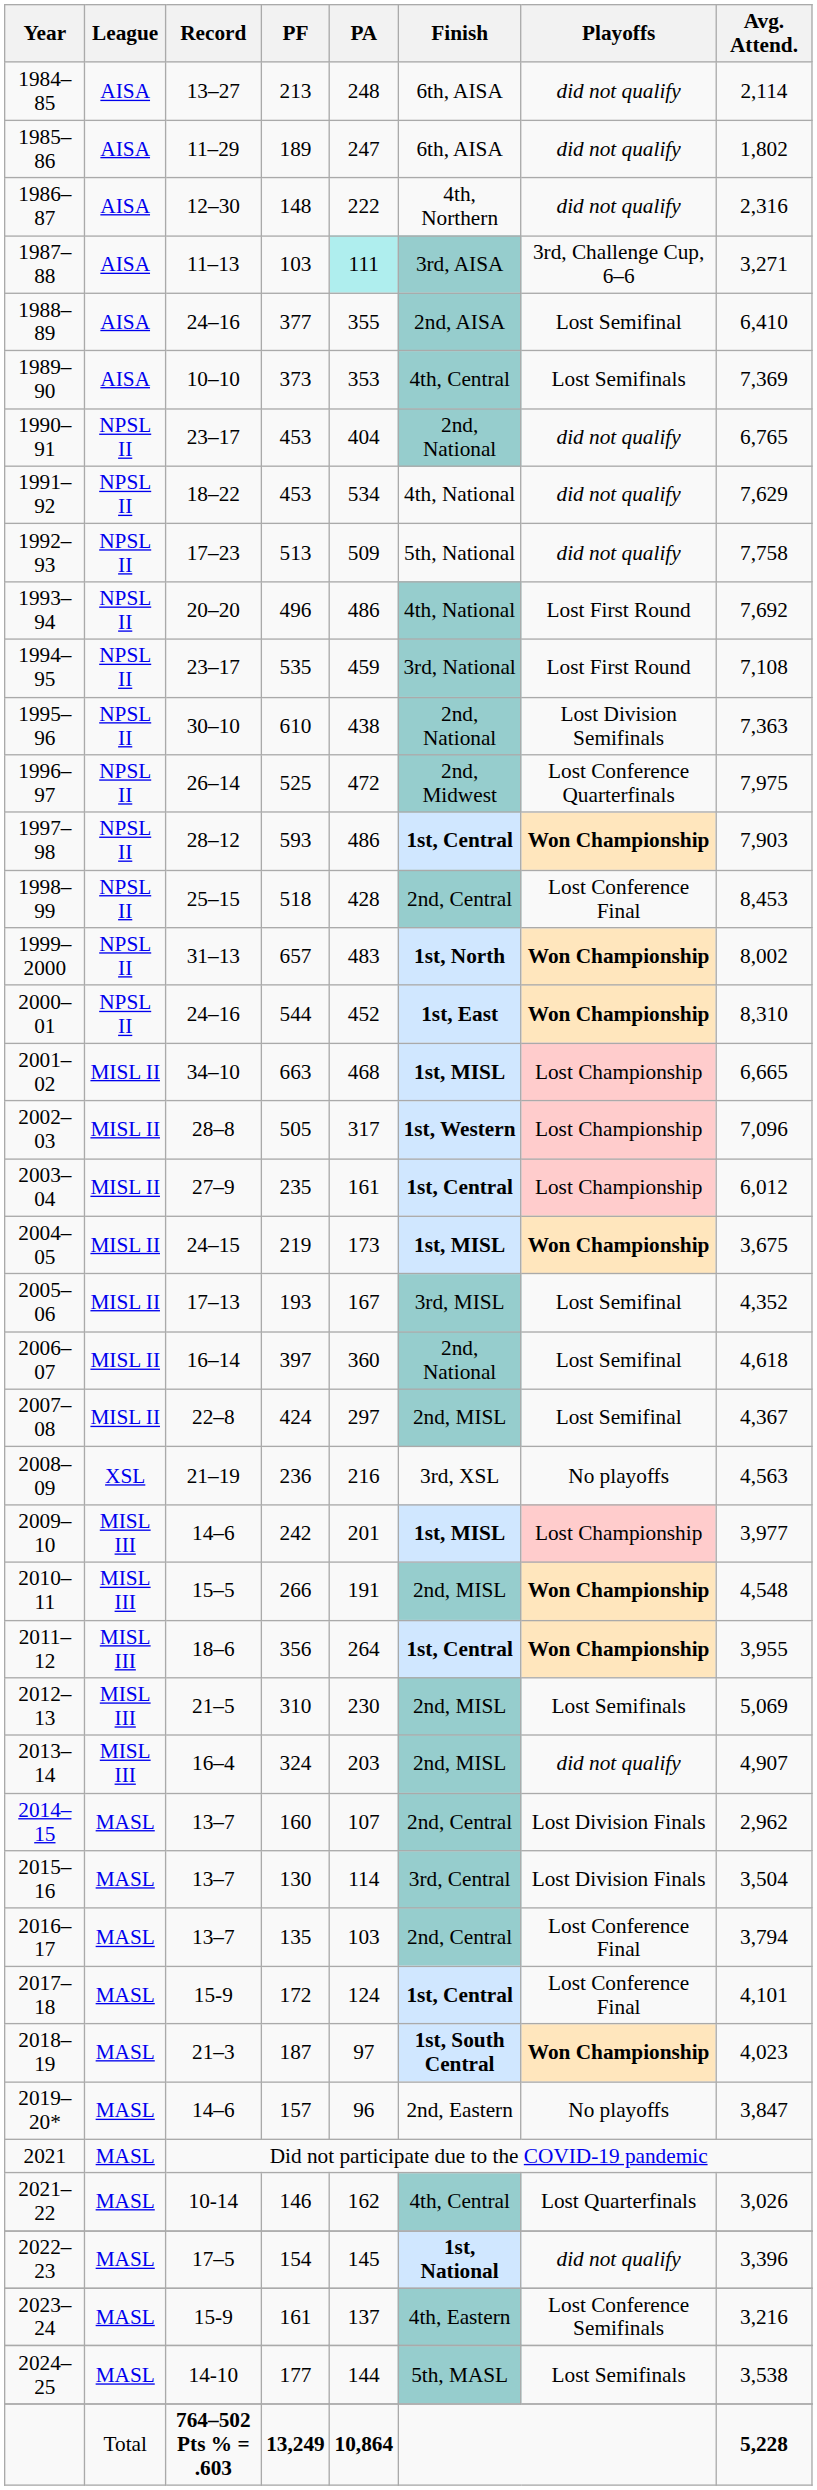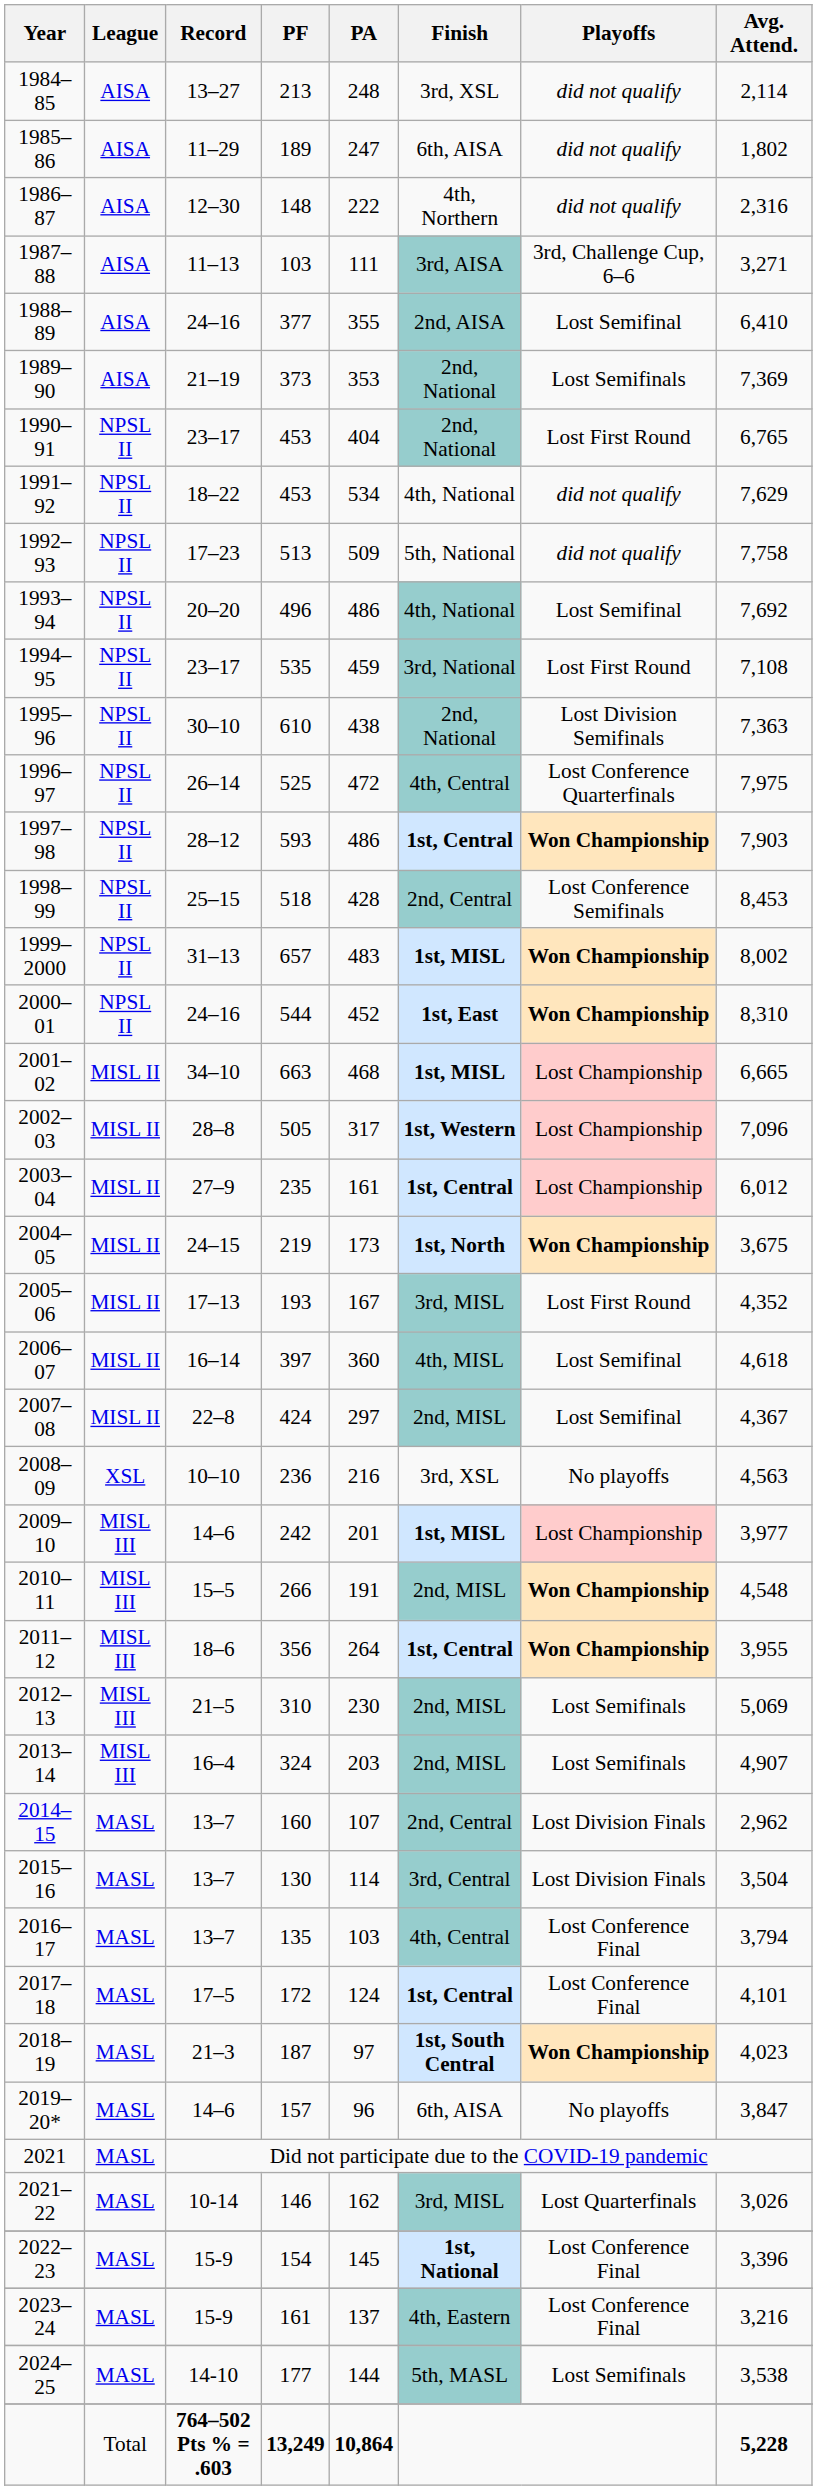1984–85 | Finish: 6th, AISA -> 3rd, XSL
1987–88 | PA: paleturquoise background -> no background
1989–90 | Record: 10–10 -> 21–19
1989–90 | Finish: 4th, Central -> 2nd, National
1990–91 | Playoffs: did not qualify -> Lost First Round
1993–94 | Playoffs: Lost First Round -> Lost Semifinal
1996–97 | Finish: 2nd, Midwest -> 4th, Central
1998–99 | Playoffs: Lost Conference Final -> Lost Conference Semifinals
1999–2000 | Finish: 1st, North -> 1st, MISL
2004–05 | Finish: 1st, MISL -> 1st, North
2005–06 | Playoffs: Lost Semifinal -> Lost First Round
2006–07 | Finish: 2nd, National -> 4th, MISL
2008–09 | Record: 21–19 -> 10–10
2013–14 | Playoffs: did not qualify -> Lost Semifinals
2016–17 | Finish: 2nd, Central -> 4th, Central
2017–18 | Record: 15-9 -> 17–5
2019–20* | Finish: 2nd, Eastern -> 6th, AISA
2021–22 | Finish: 4th, Central -> 3rd, MISL
2022–23 | Record: 17–5 -> 15-9
2022–23 | Playoffs: did not qualify -> Lost Conference Final
2023–24 | Playoffs: Lost Conference Semifinals -> Lost Conference Final
